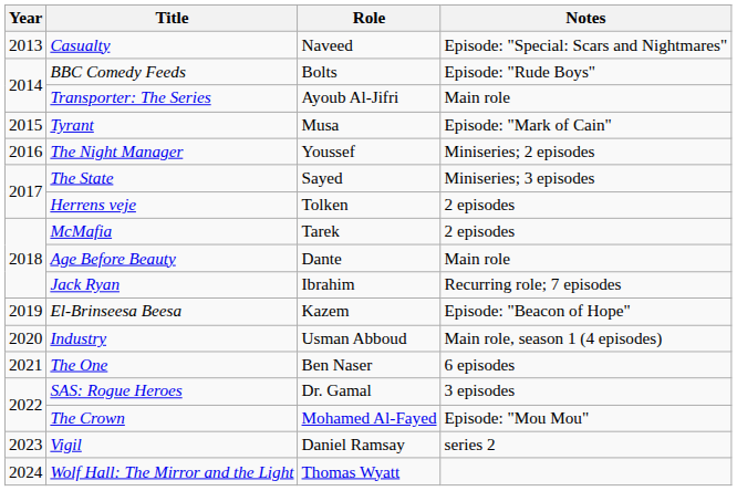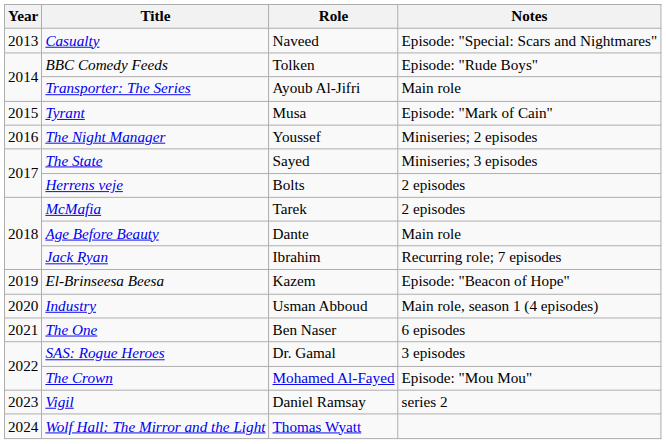BBC Comedy Feeds | Role: Bolts -> Tolken
Herrens veje | Role: Tolken -> Bolts
